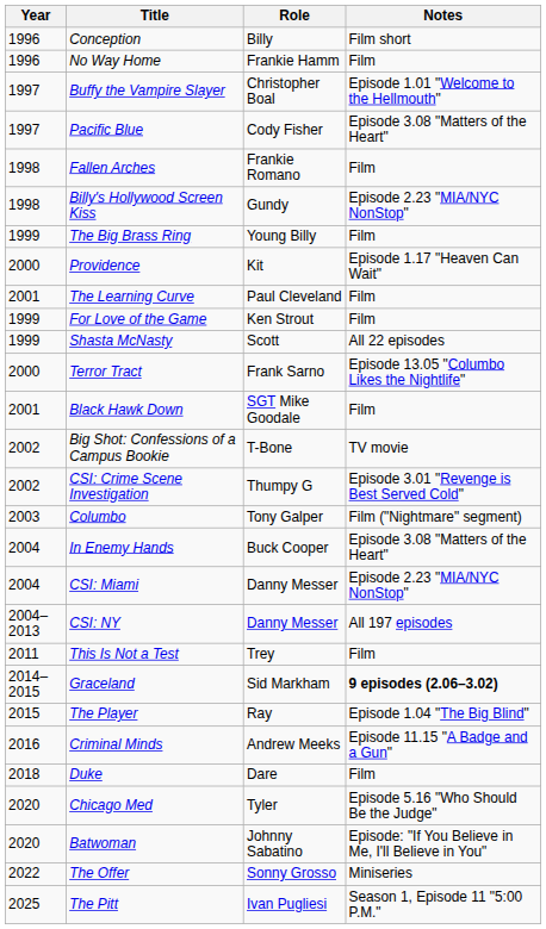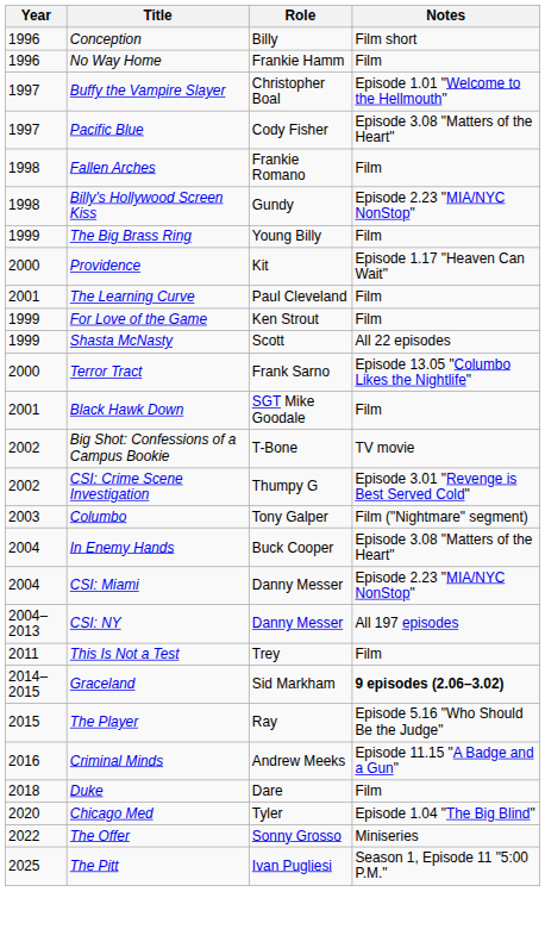The Player | Notes: Episode 1.04 "The Big Blind" -> Episode 5.16 "Who Should Be the Judge"
Chicago Med | Notes: Episode 5.16 "Who Should Be the Judge" -> Episode 1.04 "The Big Blind"
- row: 2020 | Batwoman | Johnny Sabatino | Episode: "If You Believe in Me, I'll Believe in You"
